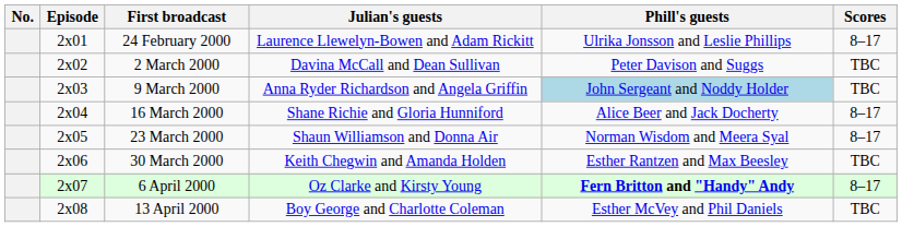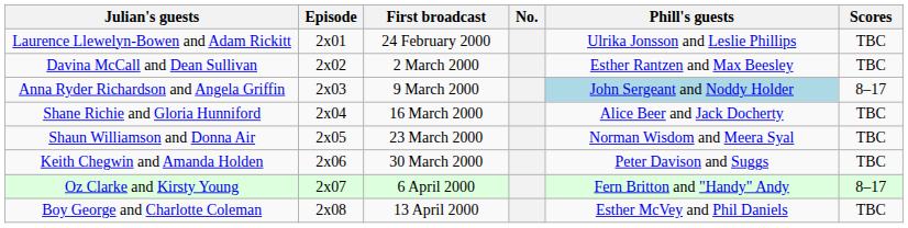columns swapped: No. <-> Julian's guests
24 February 2000 | Scores: 8–17 -> TBC
2 March 2000 | Phill's guests: Peter Davison and Suggs -> Esther Rantzen and Max Beesley
9 March 2000 | Scores: TBC -> 8–17
16 March 2000 | Scores: 8–17 -> TBC
23 March 2000 | Scores: 8–17 -> TBC
30 March 2000 | Phill's guests: Esther Rantzen and Max Beesley -> Peter Davison and Suggs
6 April 2000 | Phill's guests: bold -> normal
